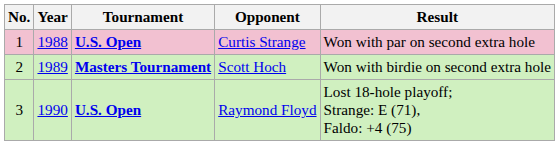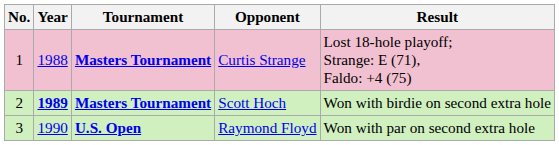Curtis Strange | Tournament: U.S. Open -> Masters Tournament
Curtis Strange | Result: Won with par on second extra hole -> Lost 18-hole playoff; Strange: E (71), Faldo: +4 (75)
Scott Hoch | Year: normal -> bold
Raymond Floyd | Result: Lost 18-hole playoff; Strange: E (71), Faldo: +4 (75) -> Won with par on second extra hole
